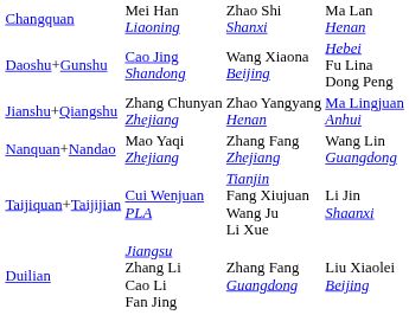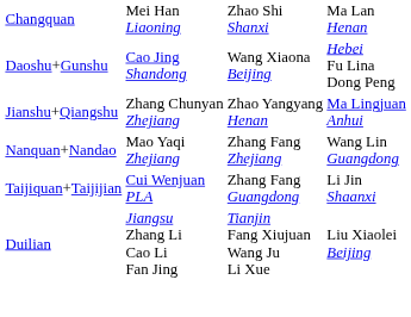Taijiquan+Taijijian | column 3: Tianjin Fang Xiujuan Wang Ju Li Xue -> Zhang Fang Guangdong
Duilian | column 3: Zhang Fang Guangdong -> Tianjin Fang Xiujuan Wang Ju Li Xue
